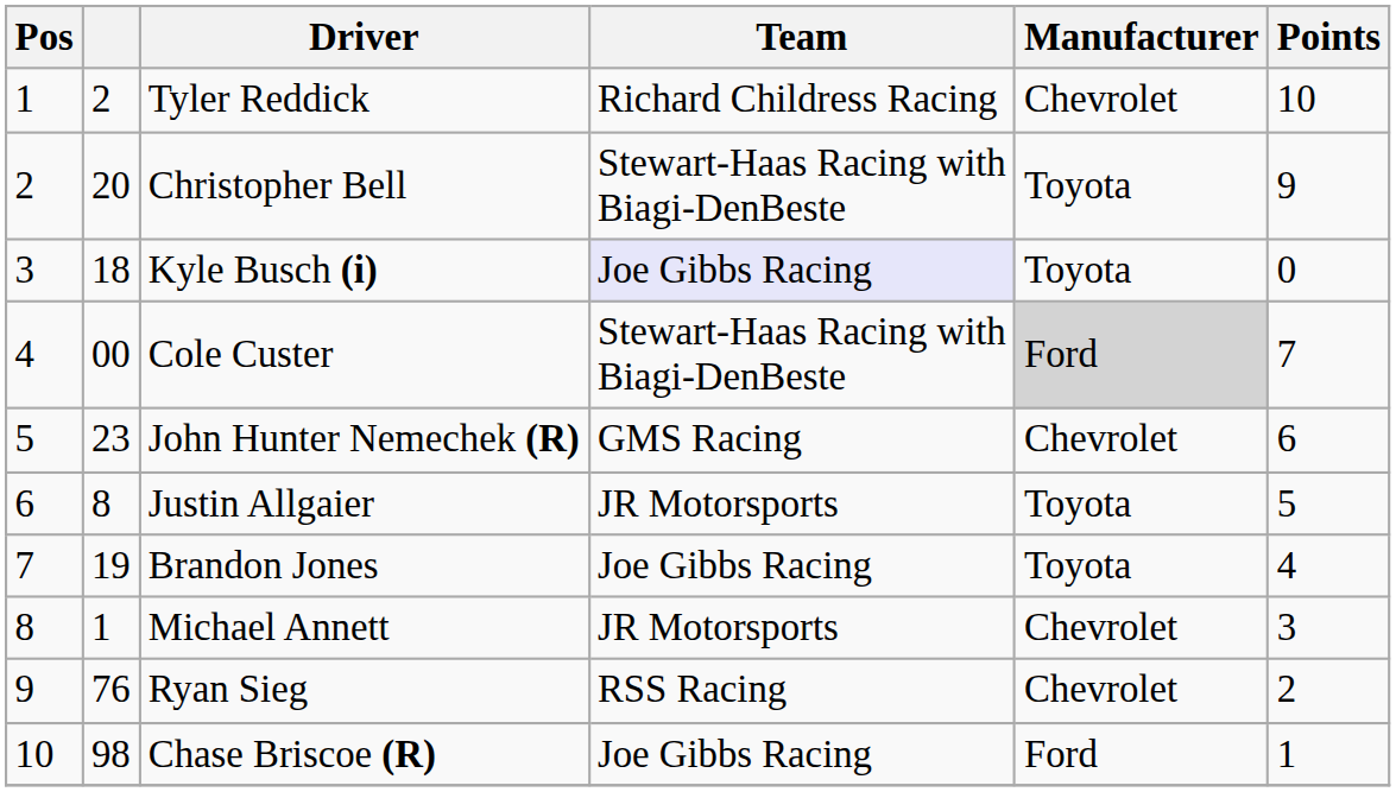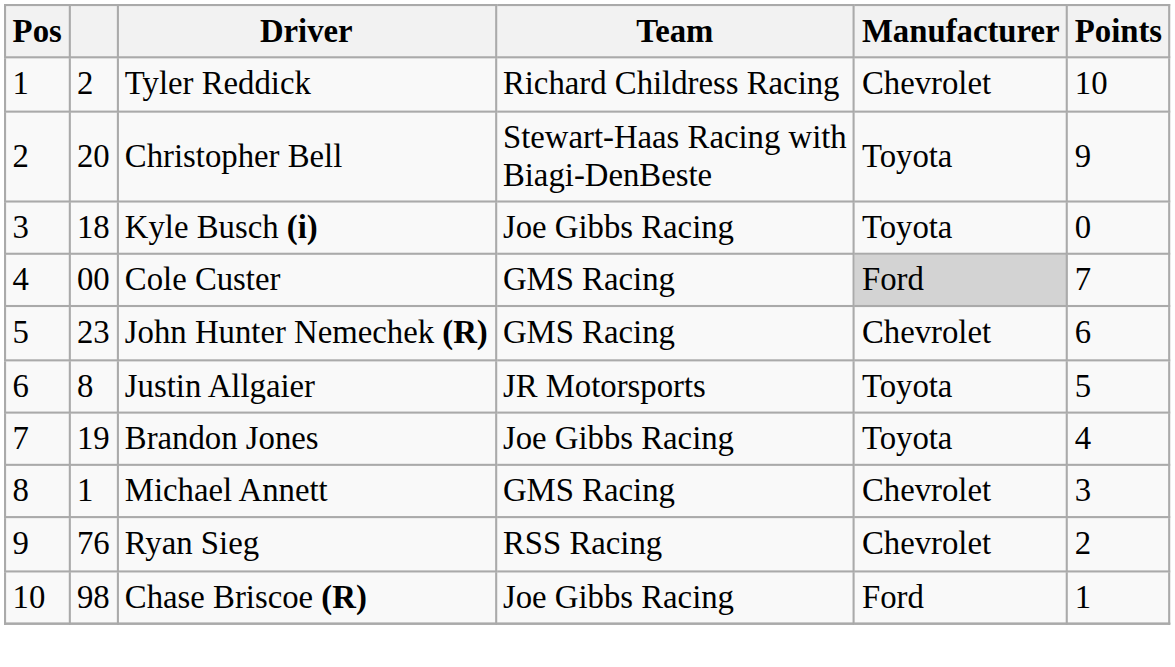Kyle Busch (i) | Team: lavender background -> no background
Cole Custer | Team: Stewart-Haas Racing with Biagi-DenBeste -> GMS Racing
Michael Annett | Team: JR Motorsports -> GMS Racing
